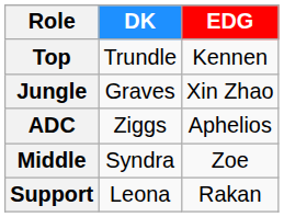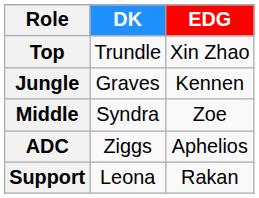Top | EDG: Kennen -> Xin Zhao
Jungle | EDG: Xin Zhao -> Kennen
rows swapped: Middle <-> ADC
